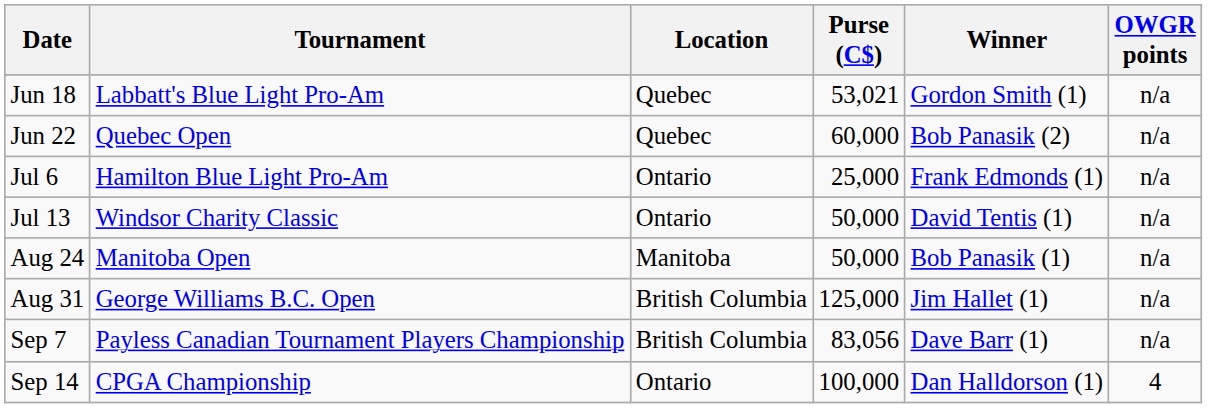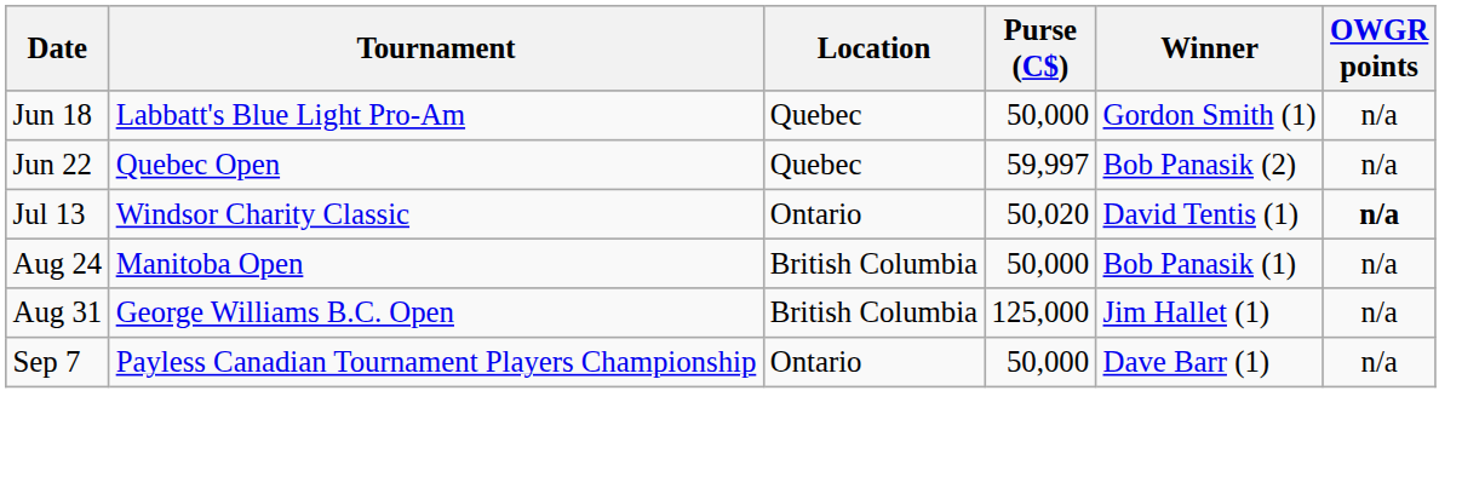Jun 18 | Purse (C$): 53,021 -> 50,000
Jun 22 | Purse (C$): 60,000 -> 59,997
- row: Jul 6 | Hamilton Blue Light Pro-Am | Ontario | 25,000 | Frank Edmonds (1) | n/a
Jul 13 | Purse (C$): 50,000 -> 50,020
Jul 13 | OWGR points: normal -> bold
Aug 24 | Location: Manitoba -> British Columbia
Sep 7 | Location: British Columbia -> Ontario
Sep 7 | Purse (C$): 83,056 -> 50,000
- row: Sep 14 | CPGA Championship | Ontario | 100,000 | Dan Halldorson (1) | 4
